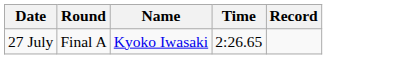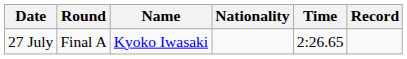+ column: Nationality
